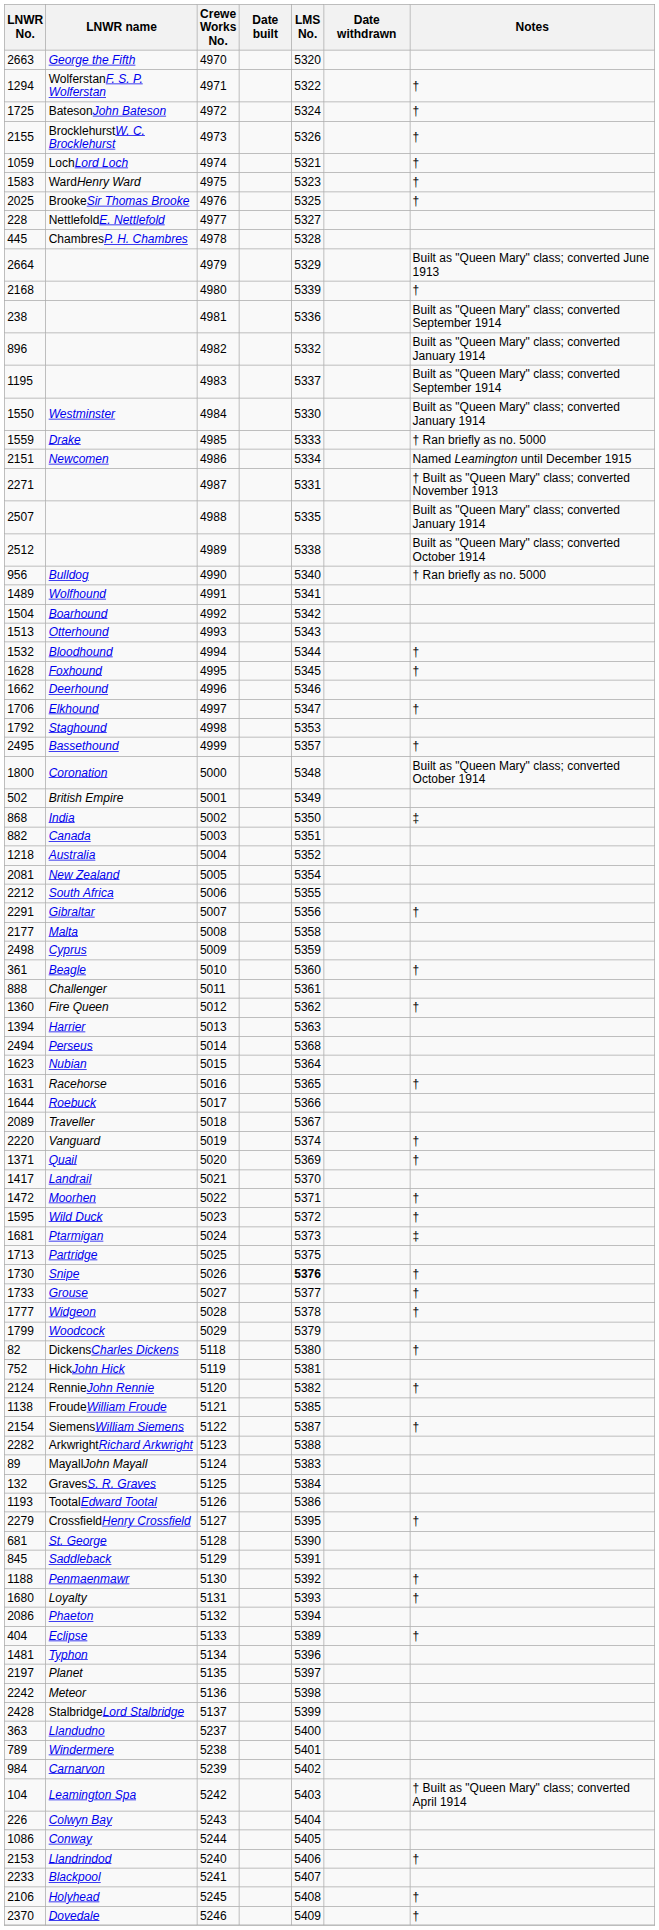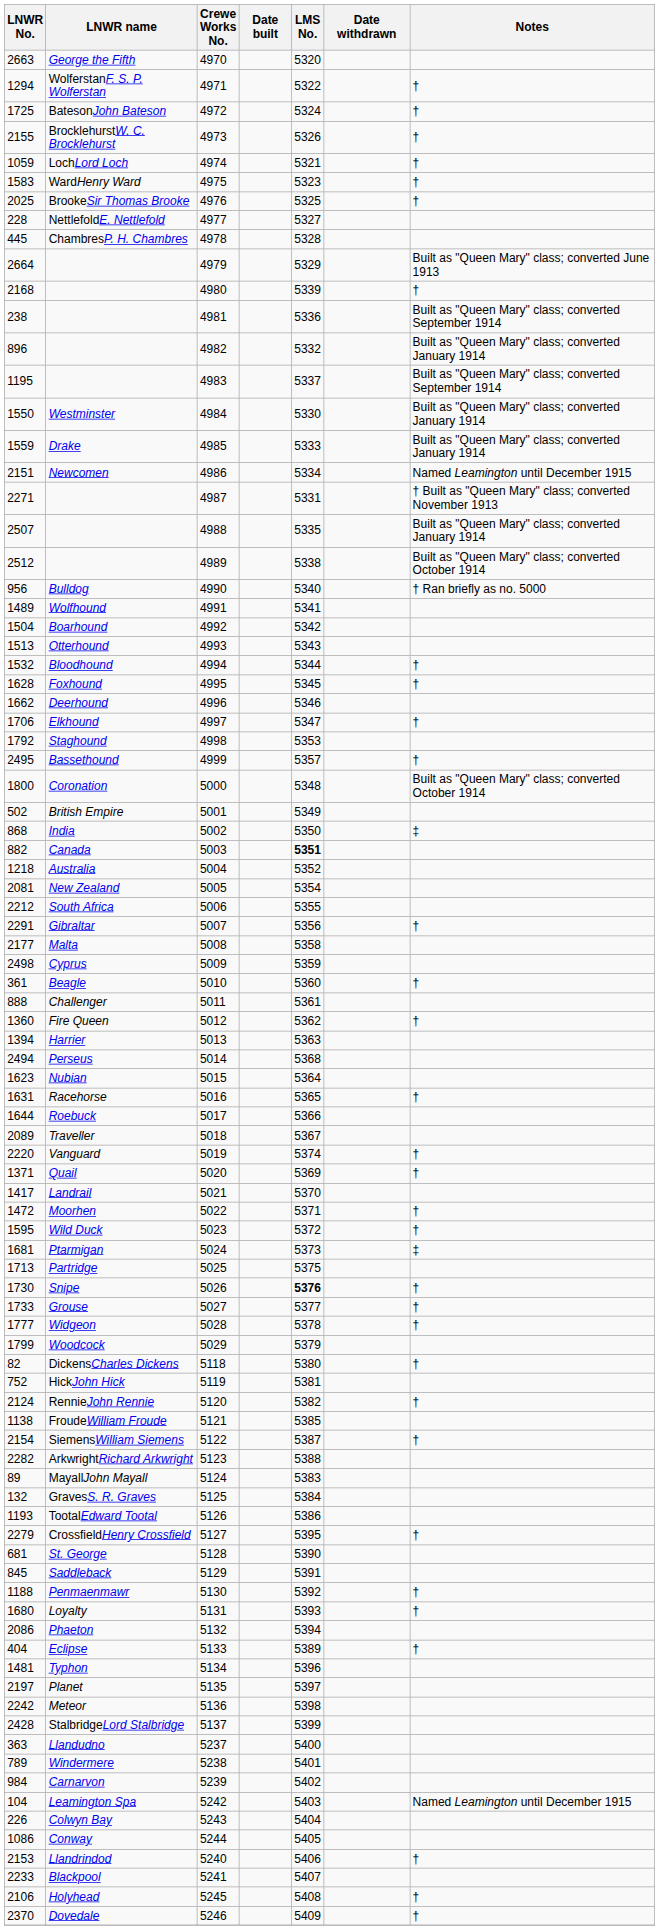Drake | Notes: † Ran briefly as no. 5000 -> Built as "Queen Mary" class; converted January 1914
Canada | LMS No.: normal -> bold
Leamington Spa | Notes: † Built as "Queen Mary" class; converted April 1914 -> Named Leamington until December 1915
